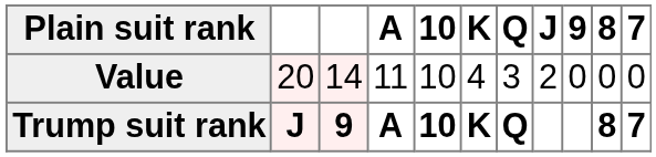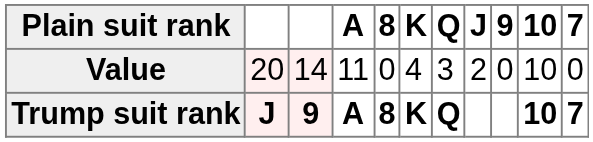columns swapped: 10 <-> 8
